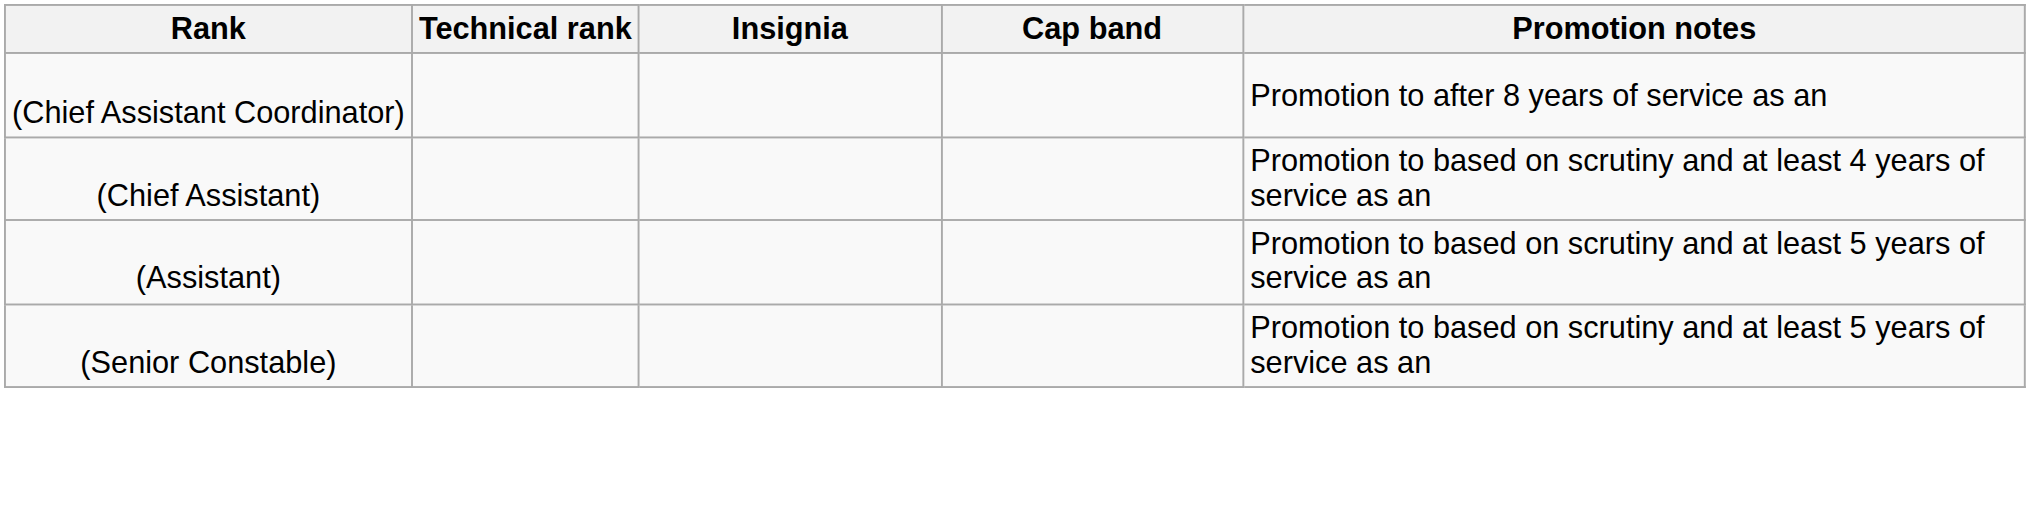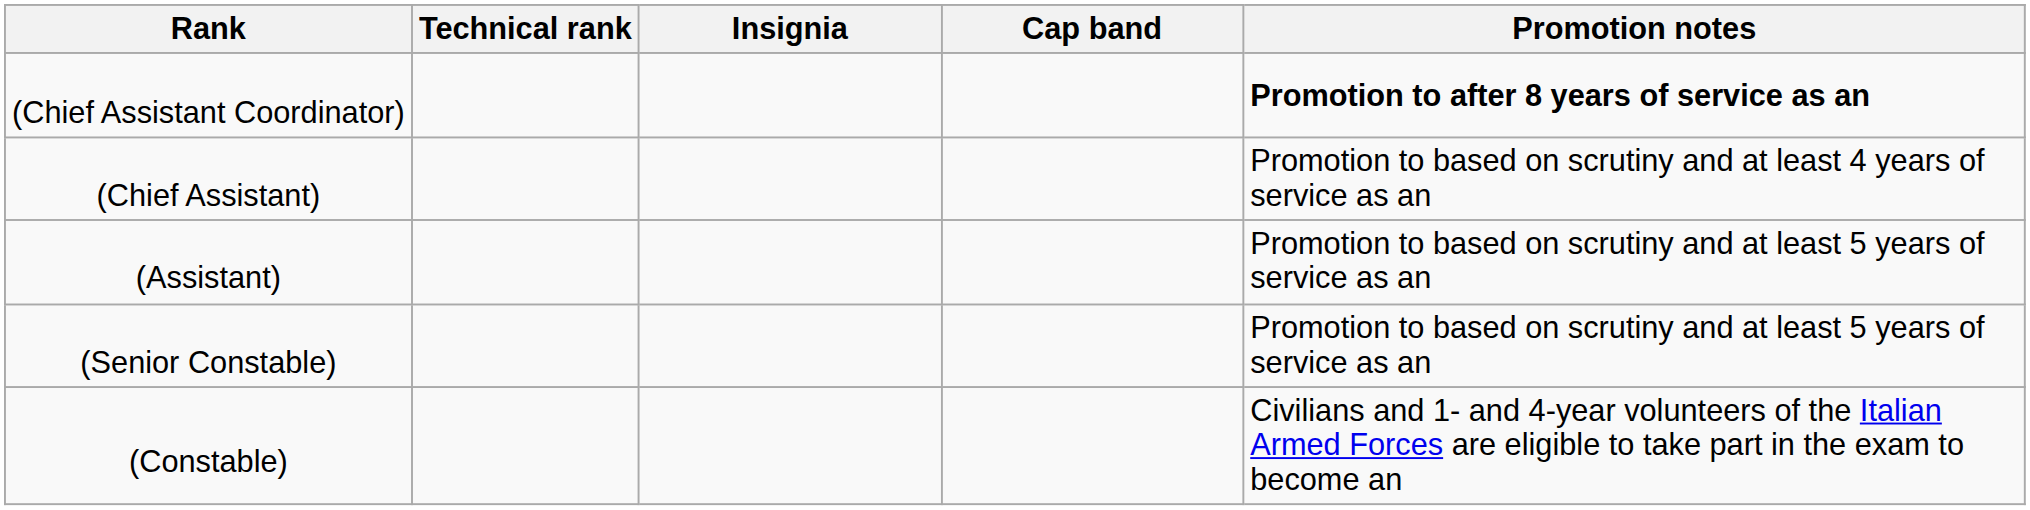(Chief Assistant Coordinator) | Promotion notes: normal -> bold
+ row: (Constable) | Civilians and 1- and 4-year volunteers of the Italian Armed Forces are eligible to take part in the exam to become an
